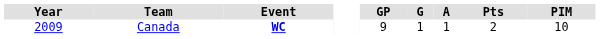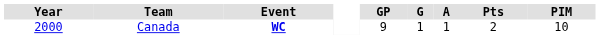Canada | Year: 2009 -> 2000
